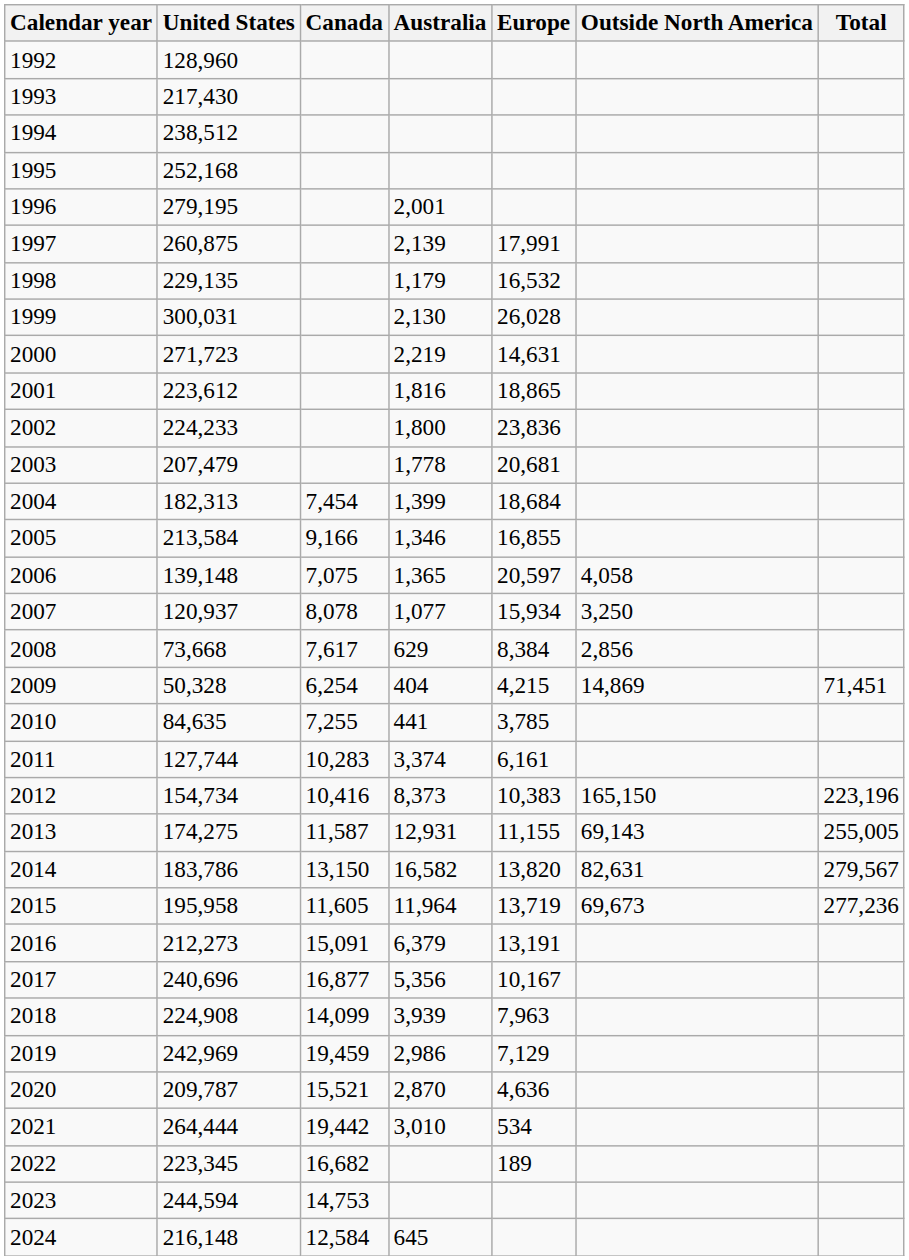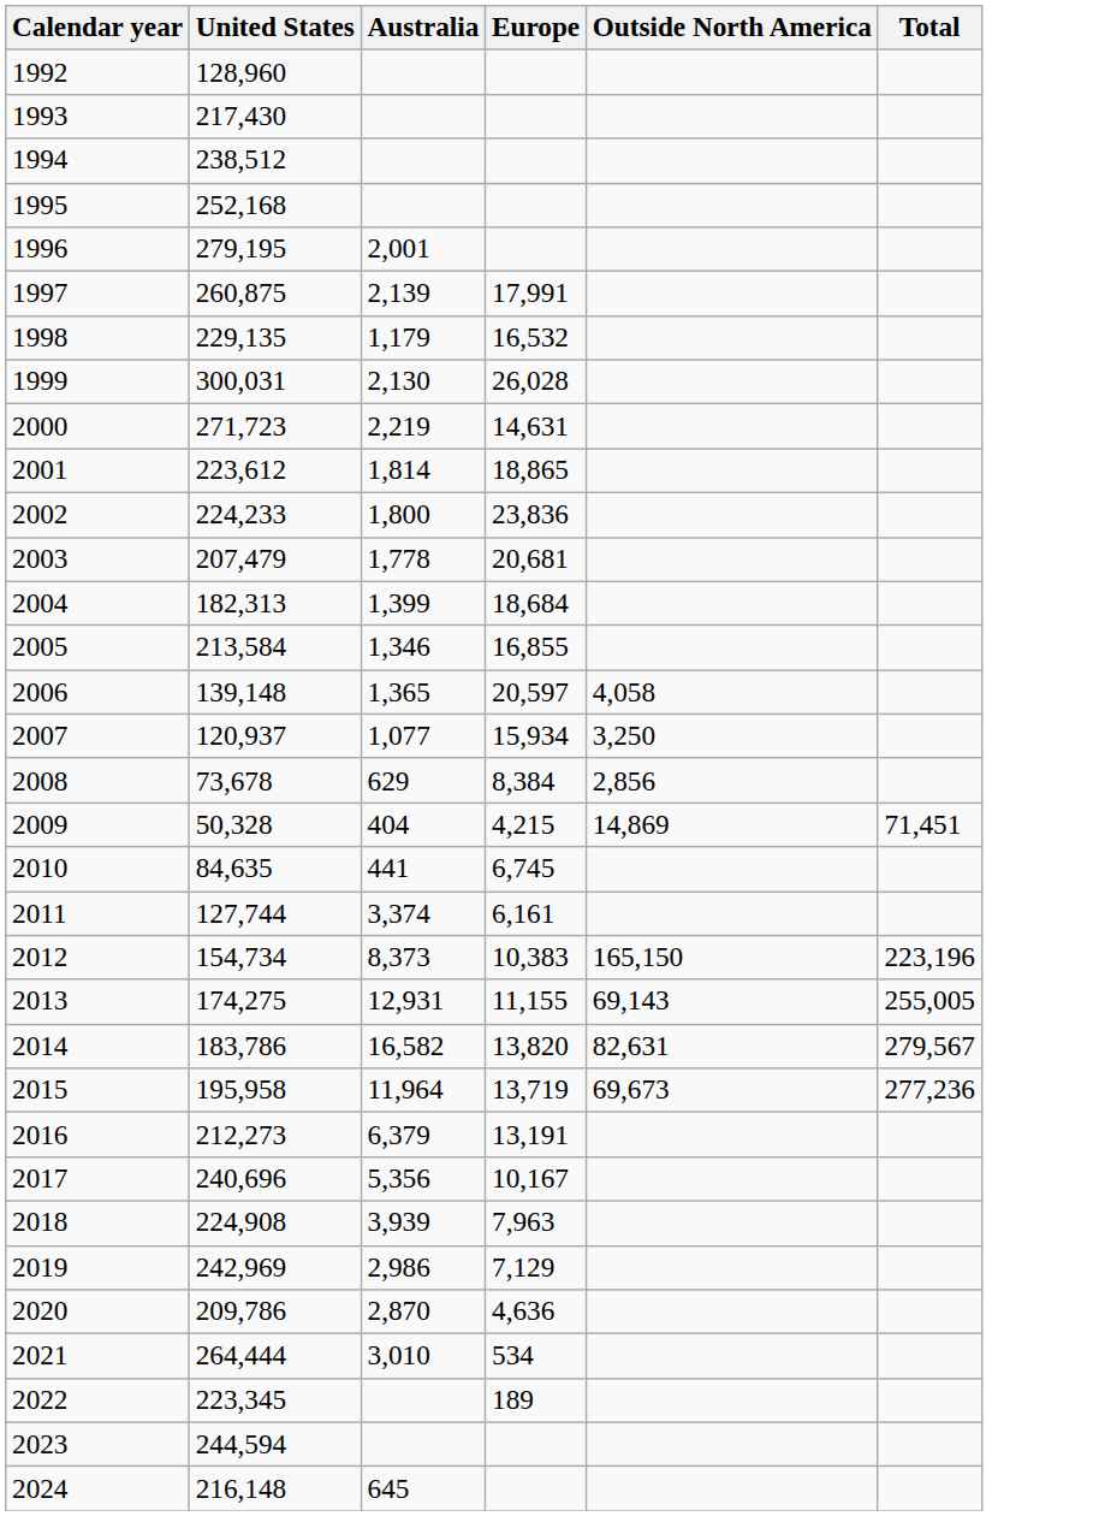- column: Canada | 7,454 | 9,166 | 7,075 | 8,078 | 7,617 | 6,254 | 7,255 | 10,283 | 10,416 | 11,587 | 13,150 | 11,605 | 15,091 | 16,877 | 14,099 | 19,459 | 15,521 | 19,442 | 16,682 | 14,753 | 12,584
2001 | Australia: 1,816 -> 1,814
2008 | United States: 73,668 -> 73,678
2010 | Europe: 3,785 -> 6,745
2020 | United States: 209,787 -> 209,786
